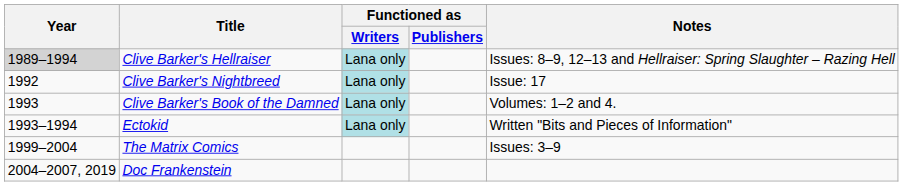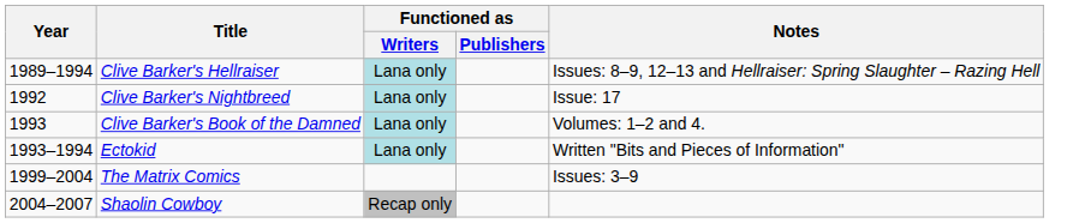Clive Barker's Hellraiser | Year: lightgrey background -> no background
- row: 2004–2007, 2019 | Doc Frankenstein
+ row: 2004–2007 | Shaolin Cowboy | Recap only
